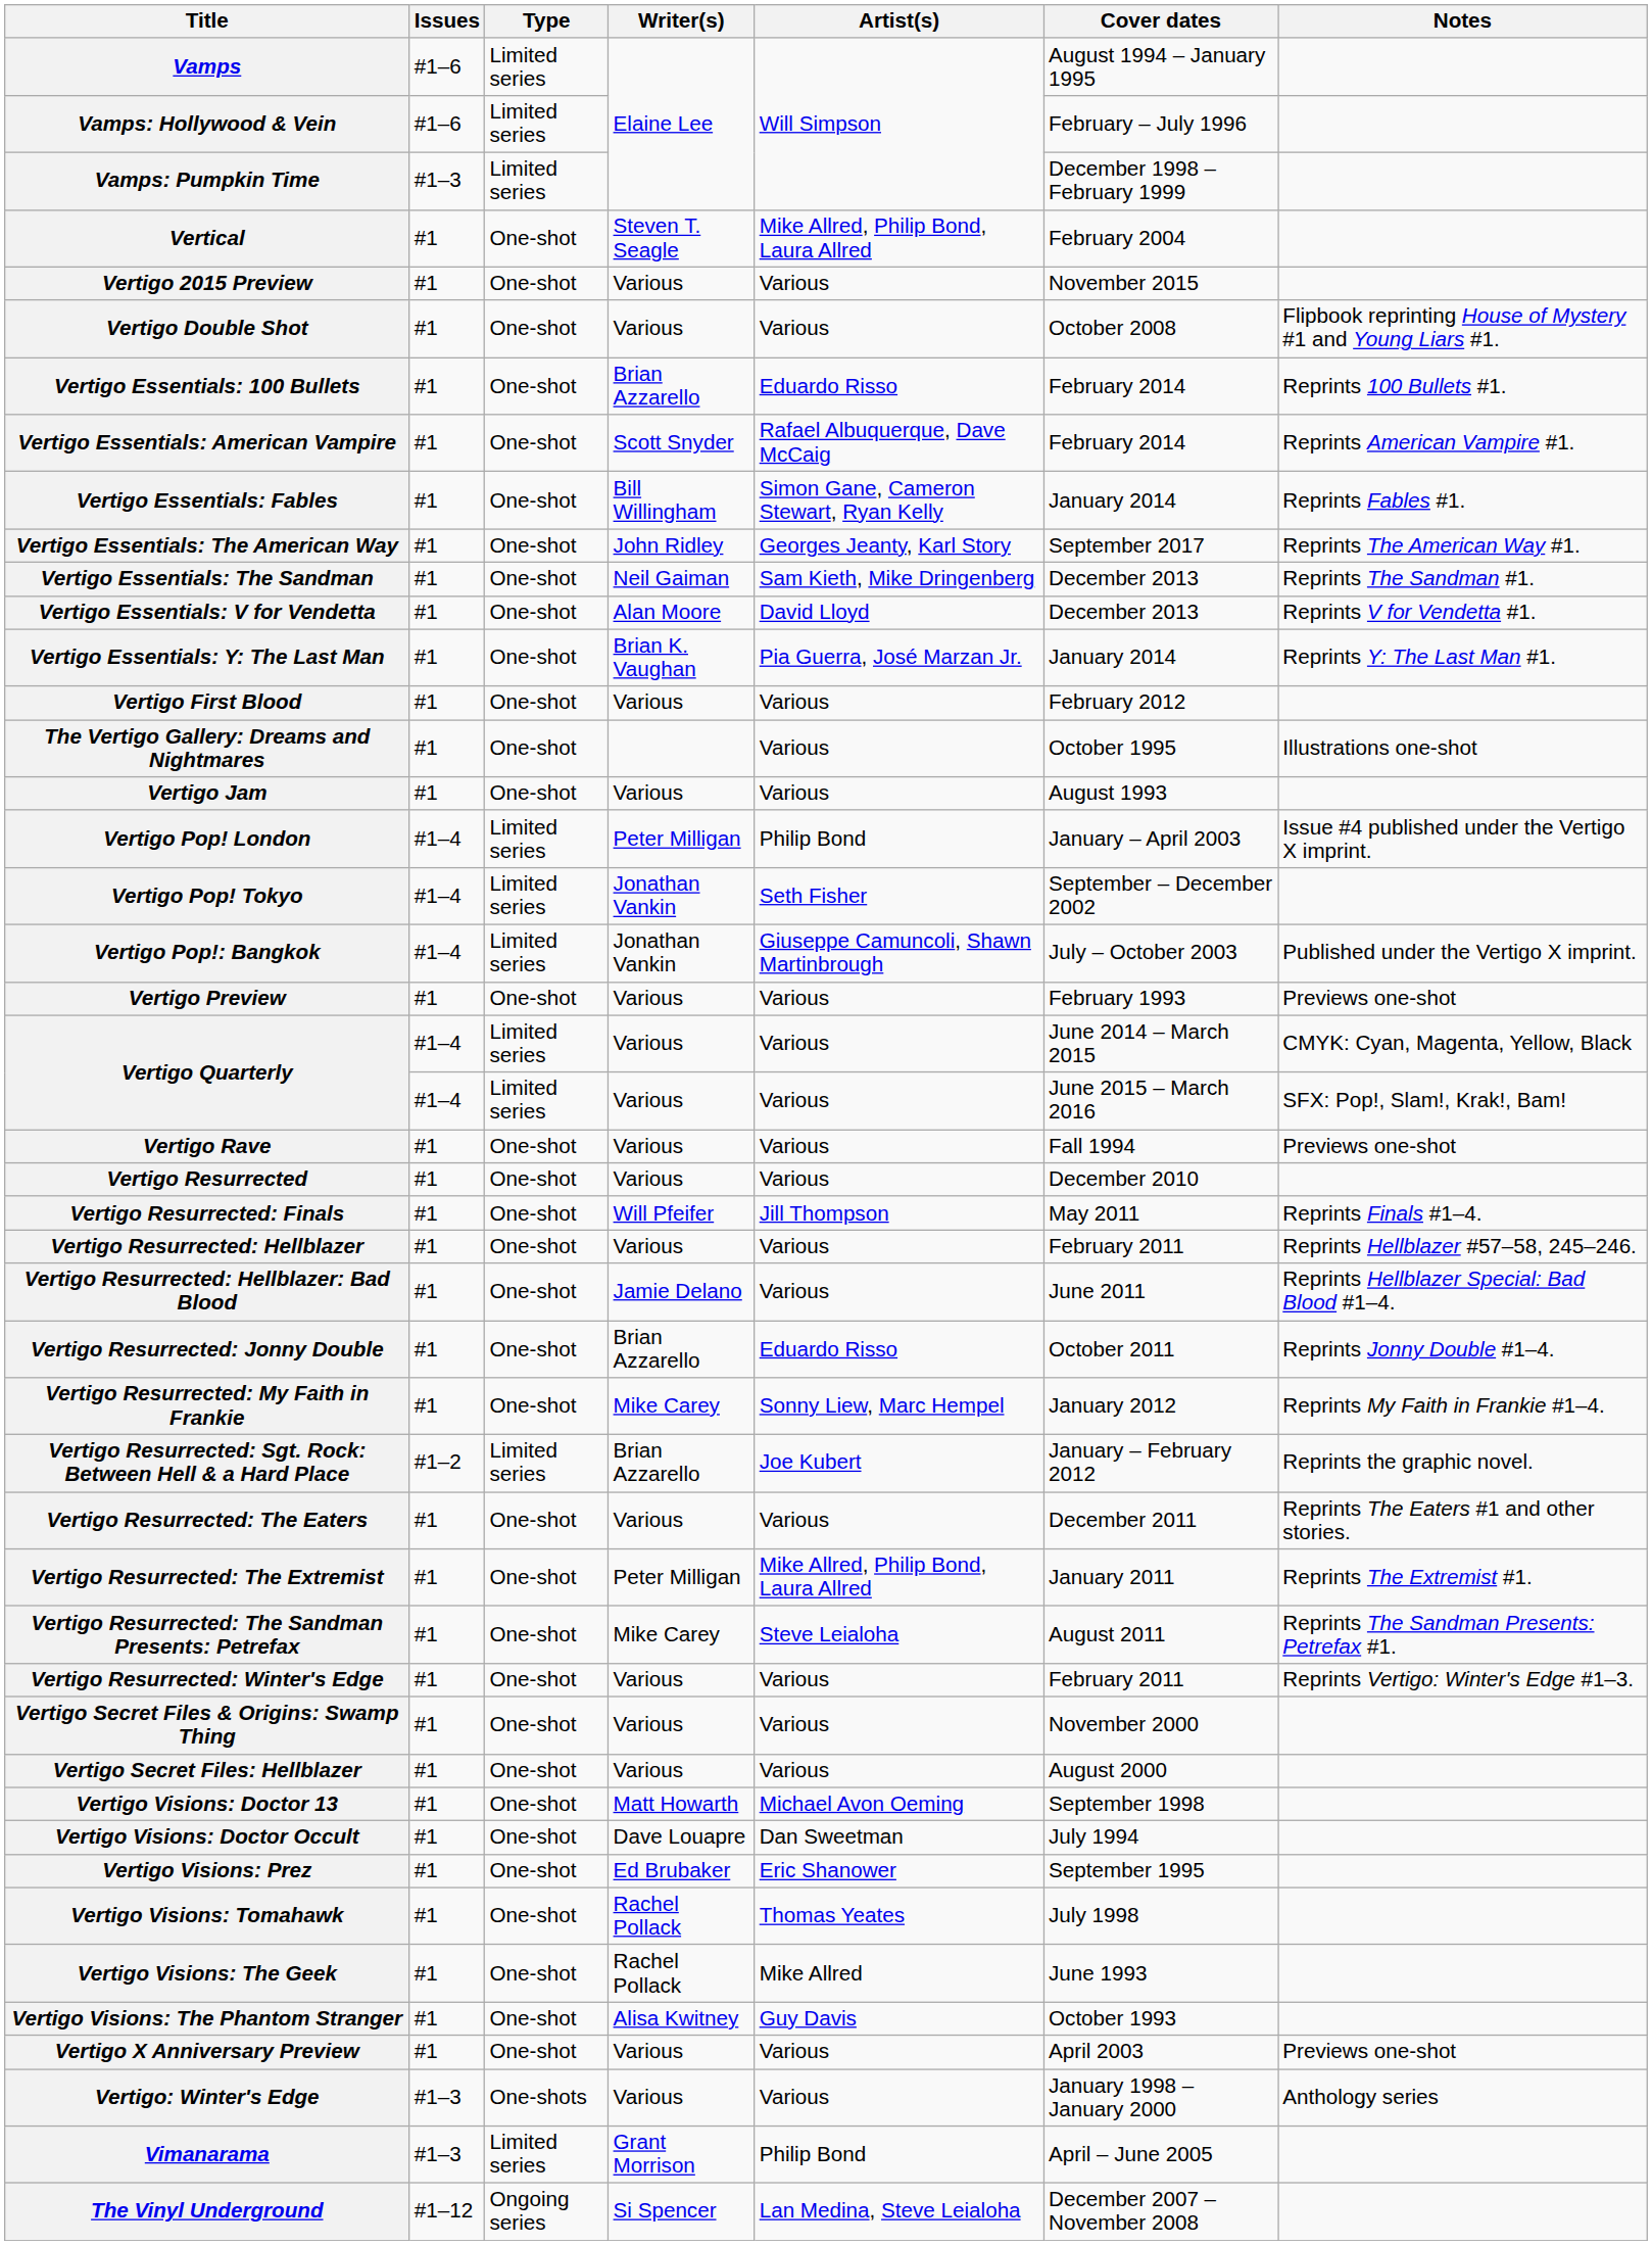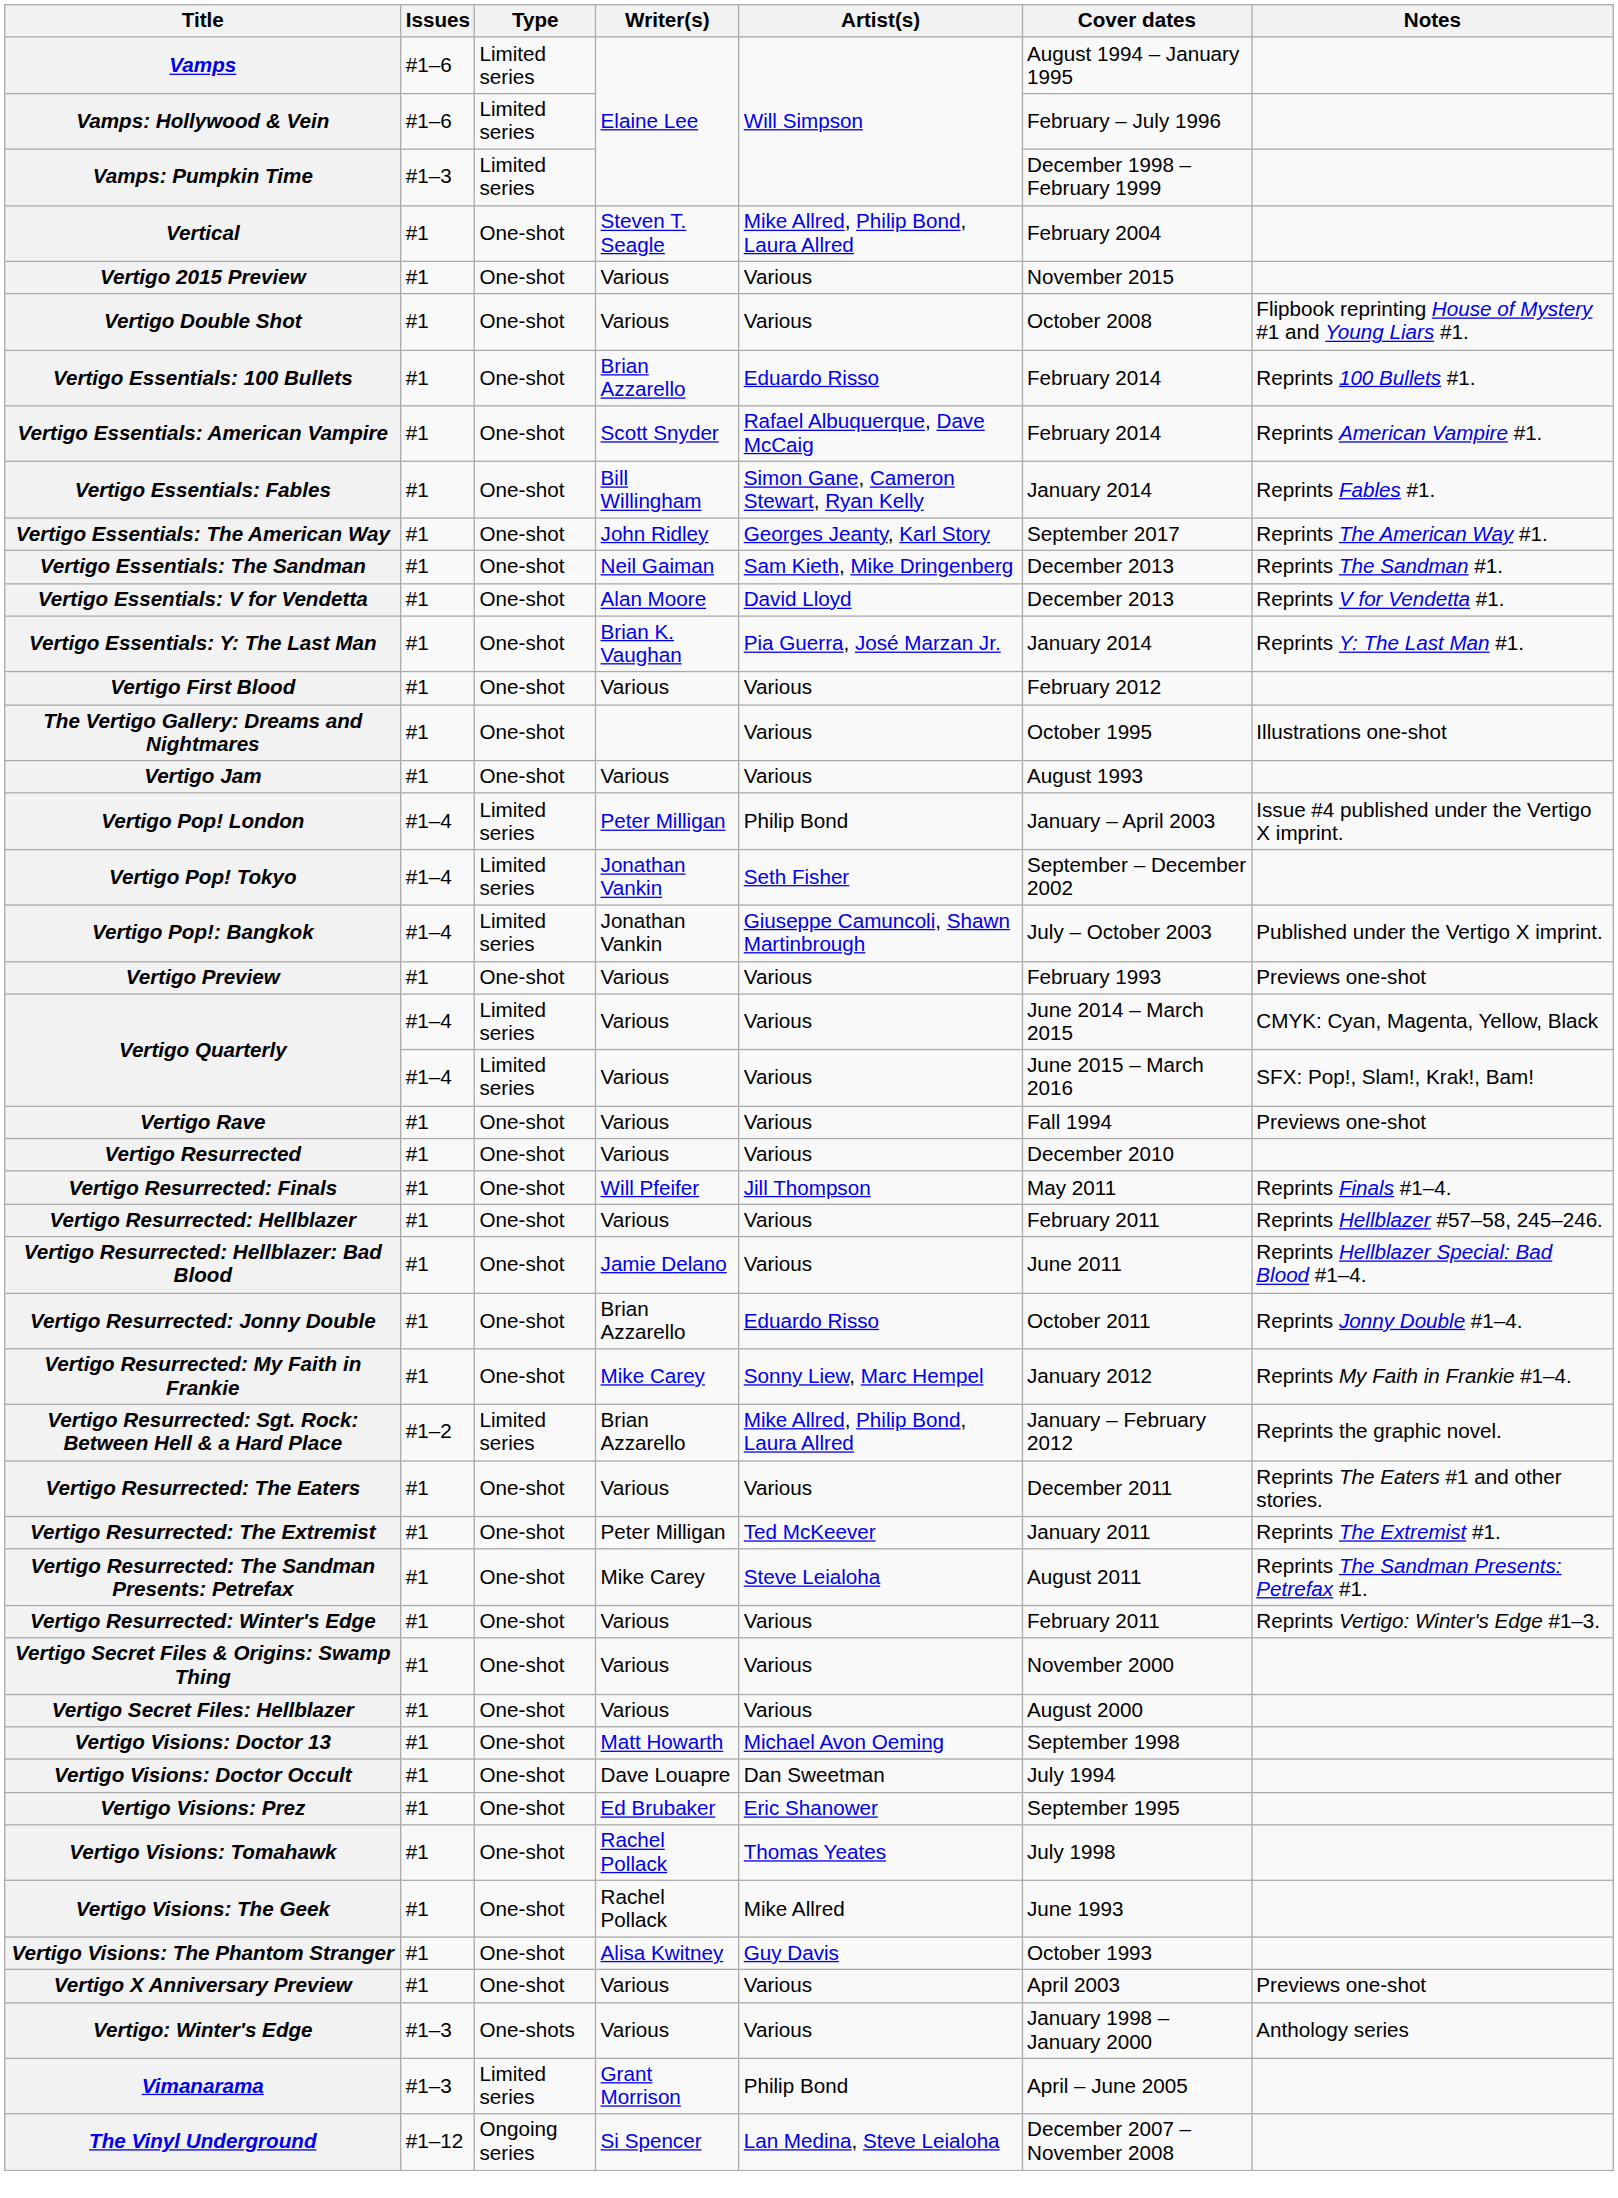Vertigo Resurrected: Sgt. Rock: Between Hell & a Hard Place | Artist(s): Joe Kubert -> Mike Allred, Philip Bond, Laura Allred
Vertigo Resurrected: The Extremist | Artist(s): Mike Allred, Philip Bond, Laura Allred -> Ted McKeever
